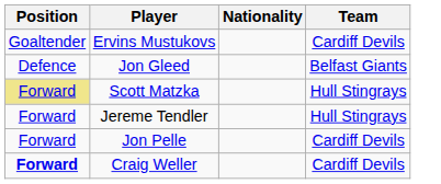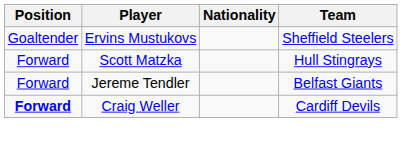Ervins Mustukovs | Team: Cardiff Devils -> Sheffield Steelers
- row: Defence | Jon Gleed | Belfast Giants
Scott Matzka | Position: khaki background -> no background
Jereme Tendler | Team: Hull Stingrays -> Belfast Giants
- row: Forward | Jon Pelle | Cardiff Devils
